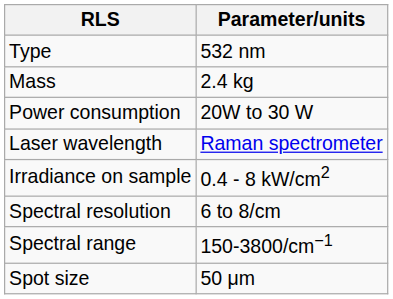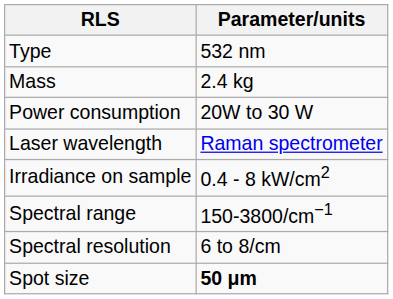rows swapped: Spectral range <-> Spectral resolution
Spot size | Parameter/units: normal -> bold
